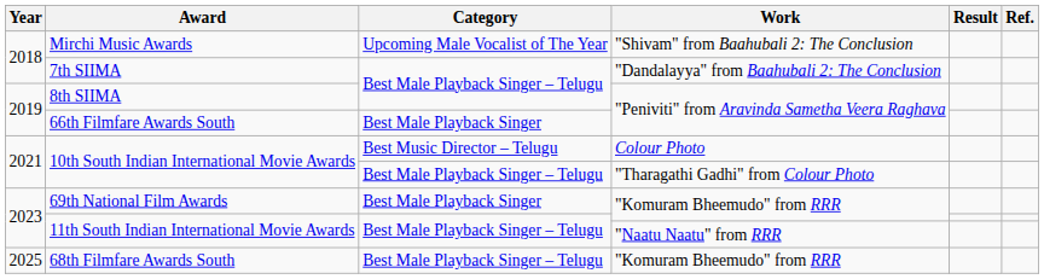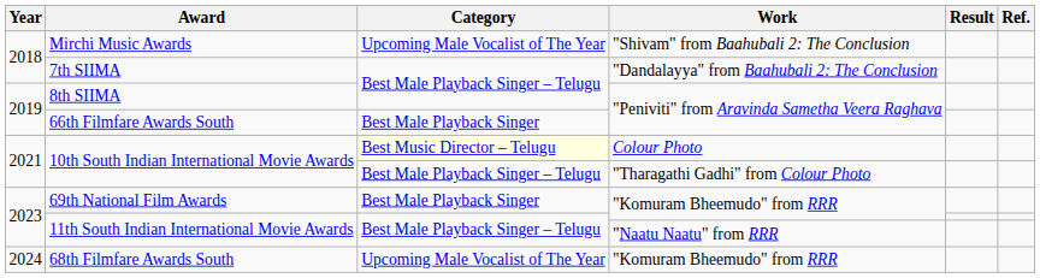10th South Indian International Movie Awards / Colour Photo | Category: no background -> lightyellow background
68th Filmfare Awards South | Year: 2025 -> 2024
68th Filmfare Awards South | Category: Best Male Playback Singer – Telugu -> Upcoming Male Vocalist of The Year
